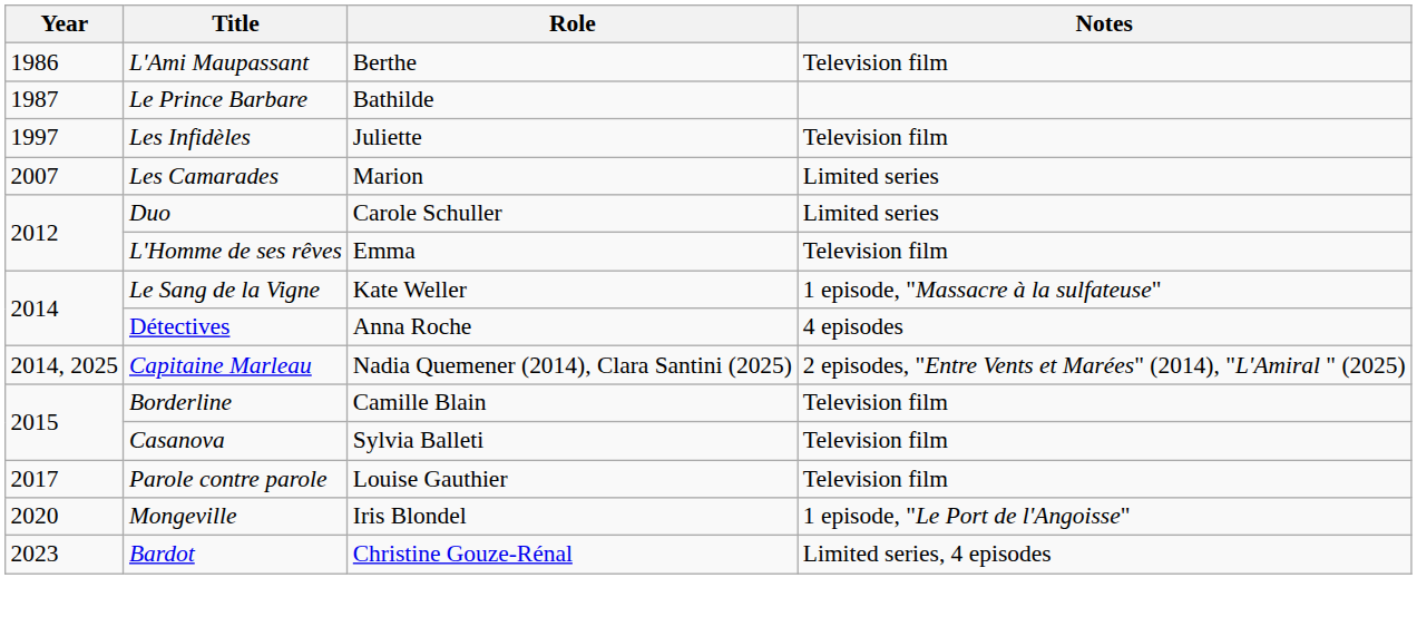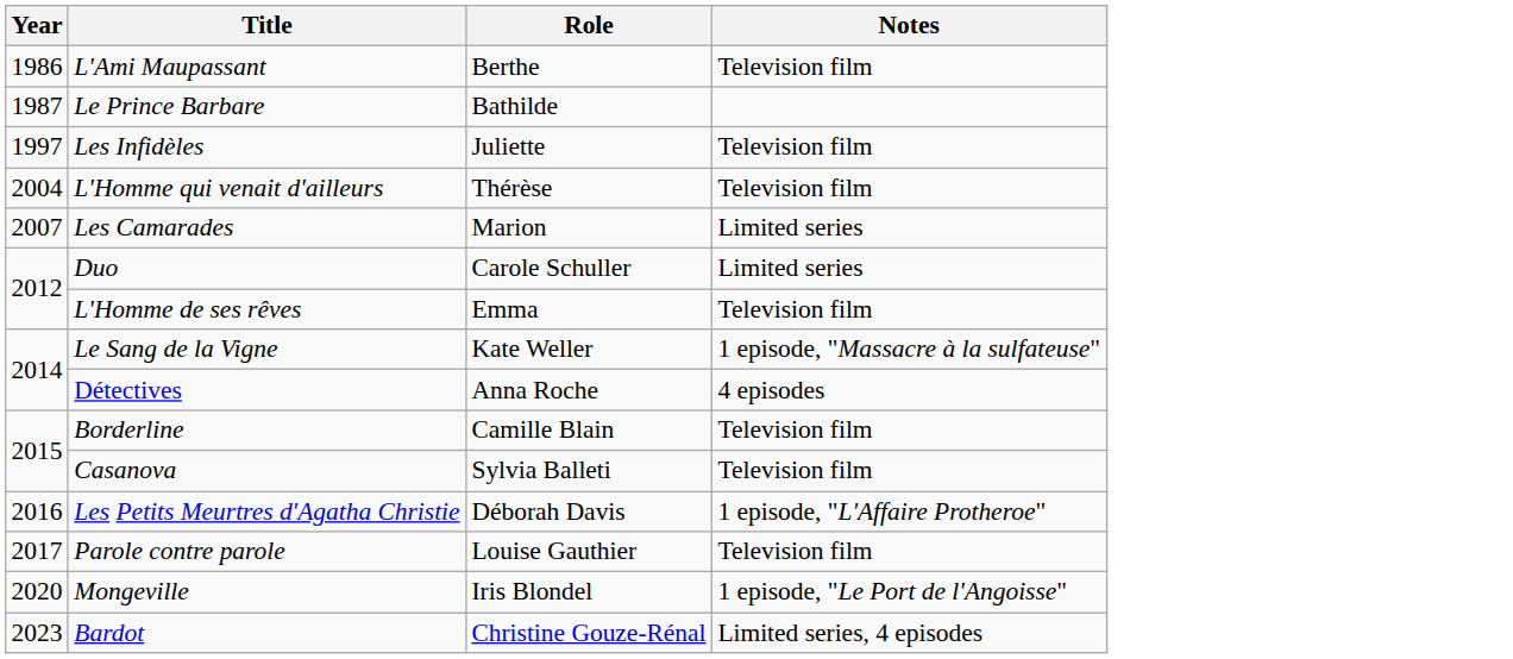+ row: 2004 | L'Homme qui venait d'ailleurs | Thérèse | Television film
- row: 2014, 2025 | Capitaine Marleau | Nadia Quemener (2014), Clara Santini (2025) | 2 episodes, "Entre Vents et Marées" (2014), "L'Amiral " (2025)
+ row: 2016 | Les Petits Meurtres d'Agatha Christie | Déborah Davis | 1 episode, "L'Affaire Protheroe"
